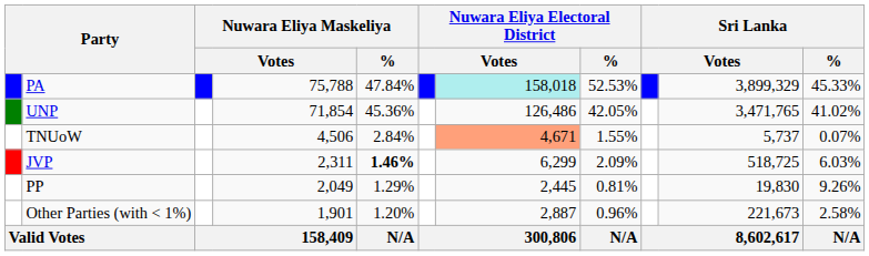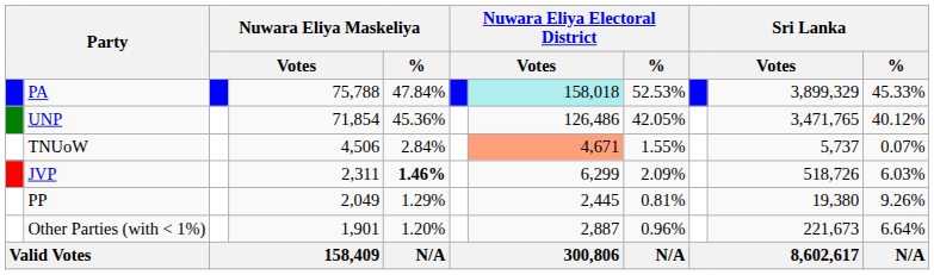UNP | Sri Lanka / %: 41.02% -> 40.12%
JVP | column 10: 518,725 -> 518,726
PP | column 10: 19,830 -> 19,380
Other Parties (with < 1%) | Sri Lanka / %: 2.58% -> 6.64%
